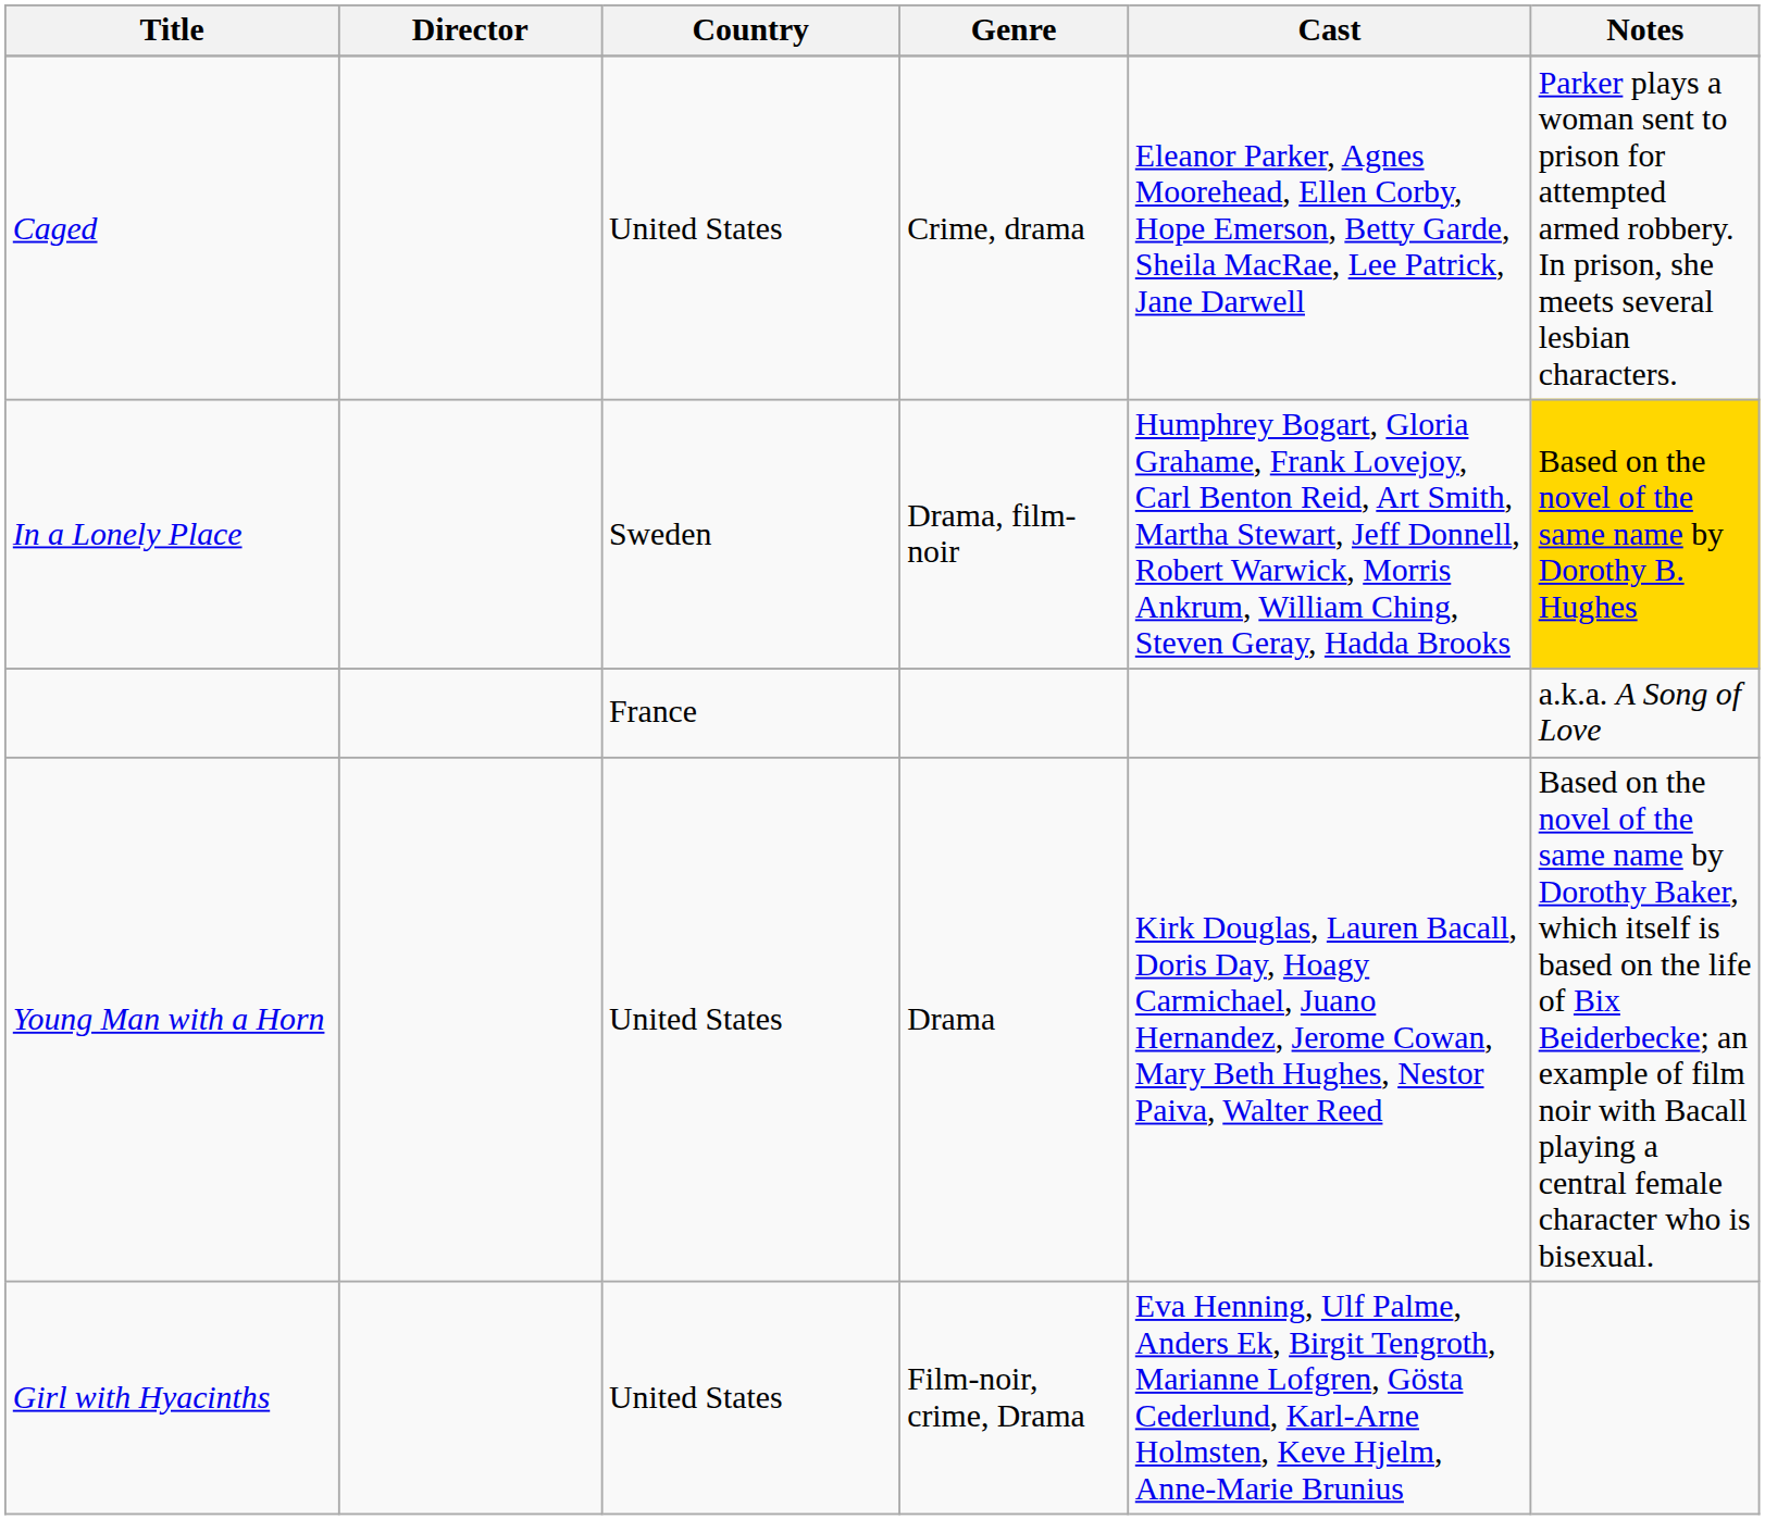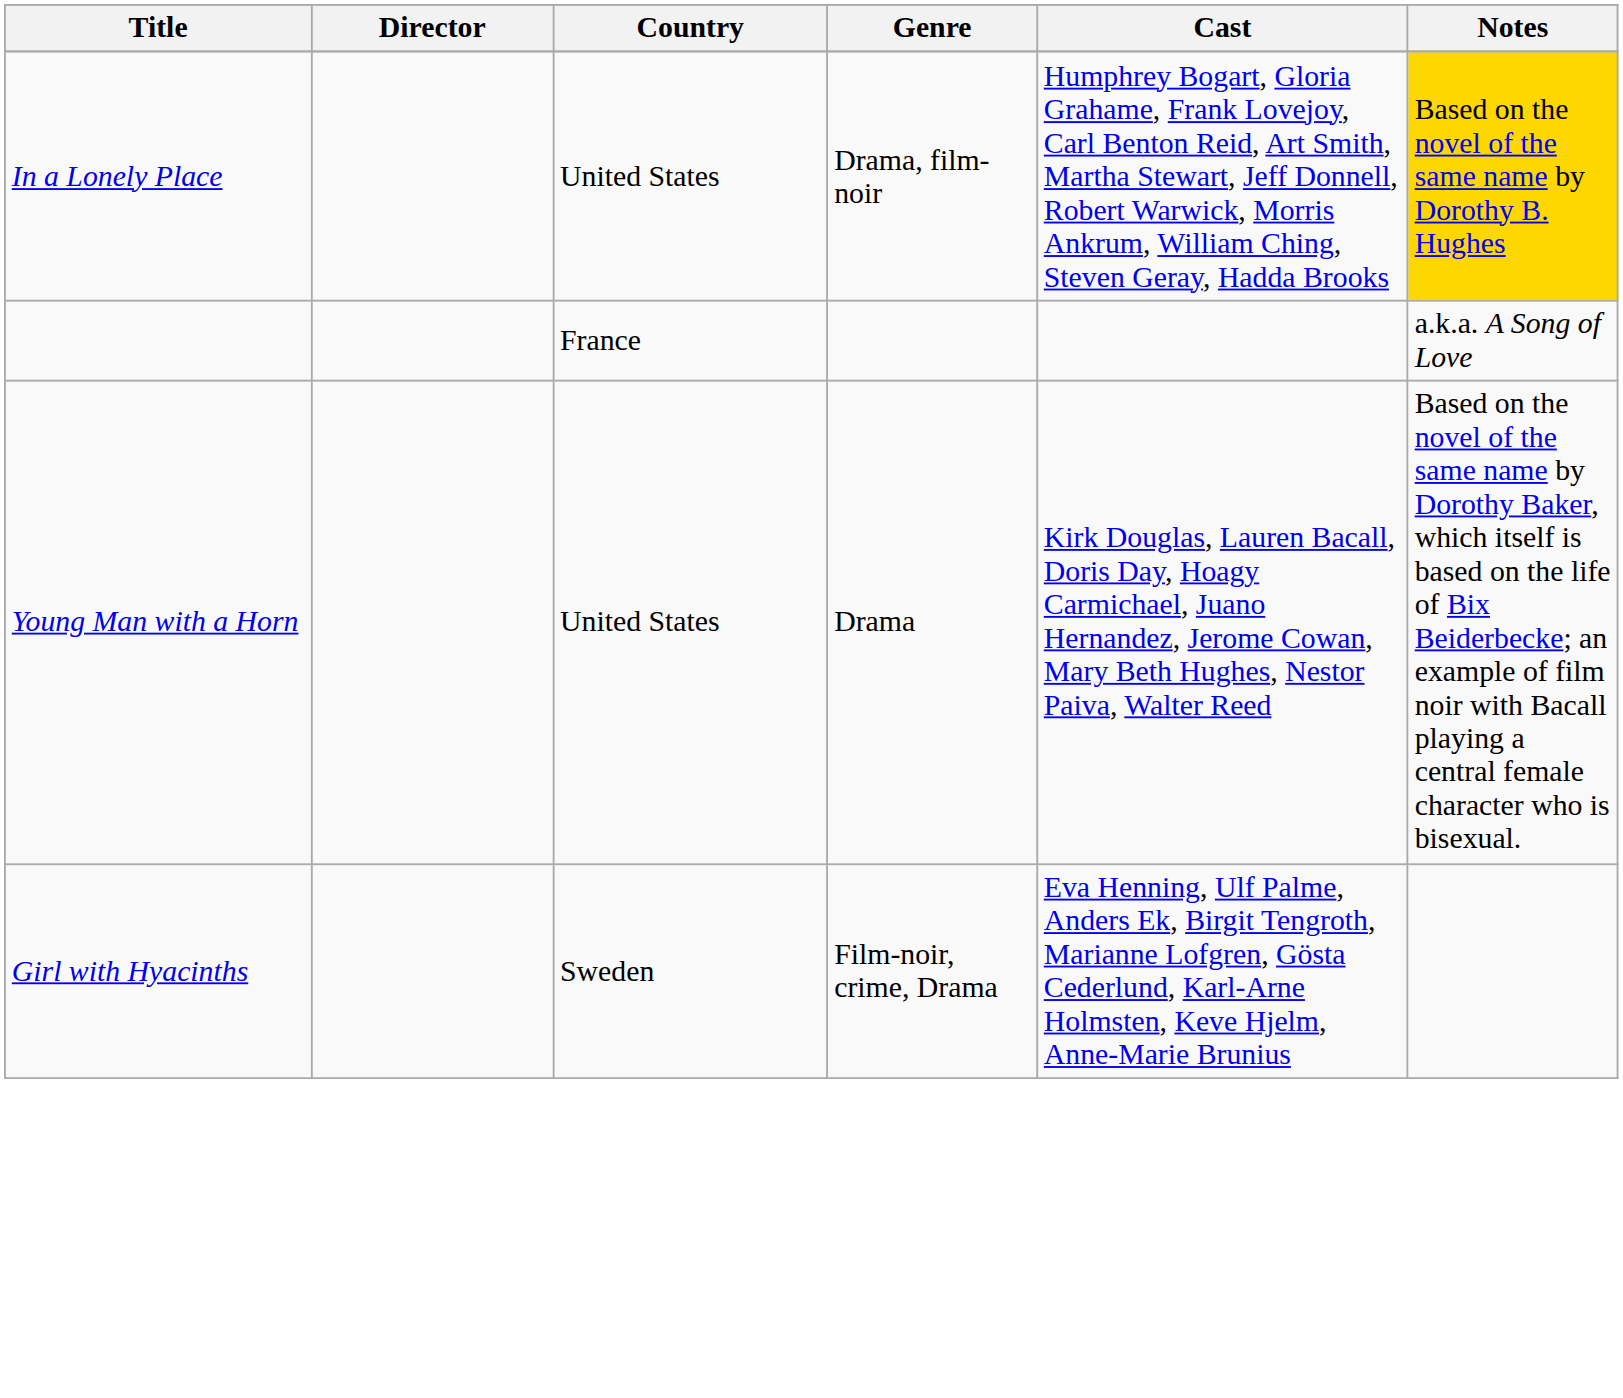- row: Caged | United States | Crime, drama | Eleanor Parker, Agnes Moorehead, Ellen Corby, Hope Emerson, Betty Garde, Sheila MacRae, Lee Patrick, Jane Darwell | Parker plays a woman sent to prison for attempted armed robbery. In prison, she meets several lesbian characters.
In a Lonely Place | Country: Sweden -> United States
Girl with Hyacinths | Country: United States -> Sweden
